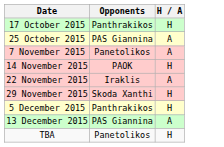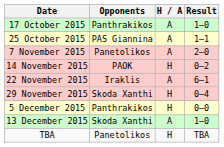+ column: Result | 1–0 | 1–1 | 2–0 | 0–2 | 6–1 | 0–4 | 0–0 | 1–0 | TBA
17 October 2015 | H / A: H -> A
13 December 2015 | Opponents: PAS Giannina -> Skoda Xanthi
